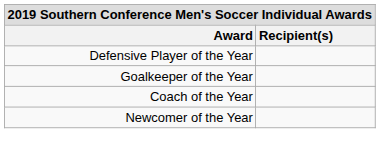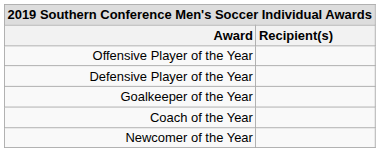+ row: Offensive Player of the Year
